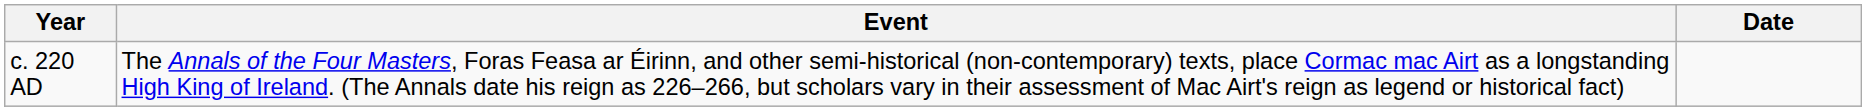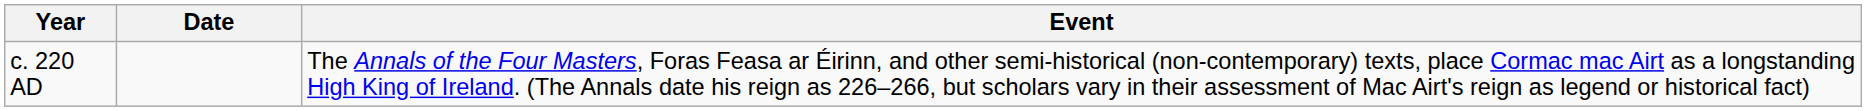columns swapped: Date <-> Event
